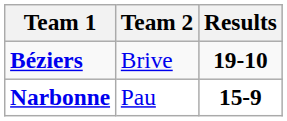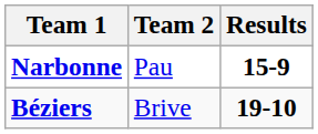rows swapped: Béziers <-> Narbonne
